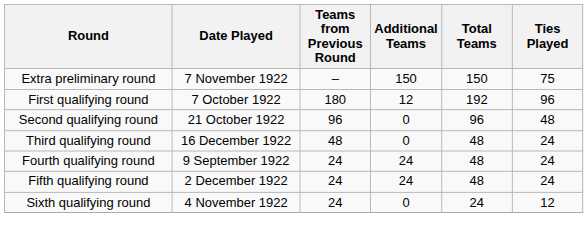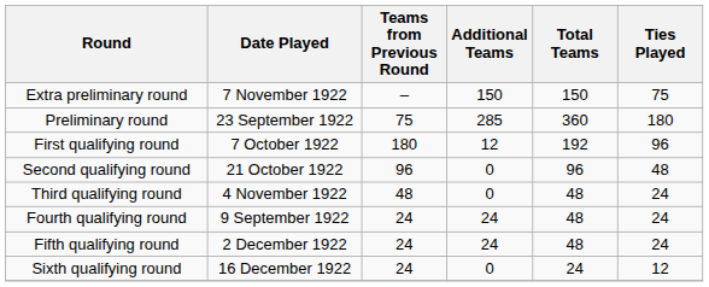+ row: Preliminary round | 23 September 1922 | 75 | 285 | 360 | 180
Third qualifying round | Date Played: 16 December 1922 -> 4 November 1922
Sixth qualifying round | Date Played: 4 November 1922 -> 16 December 1922
